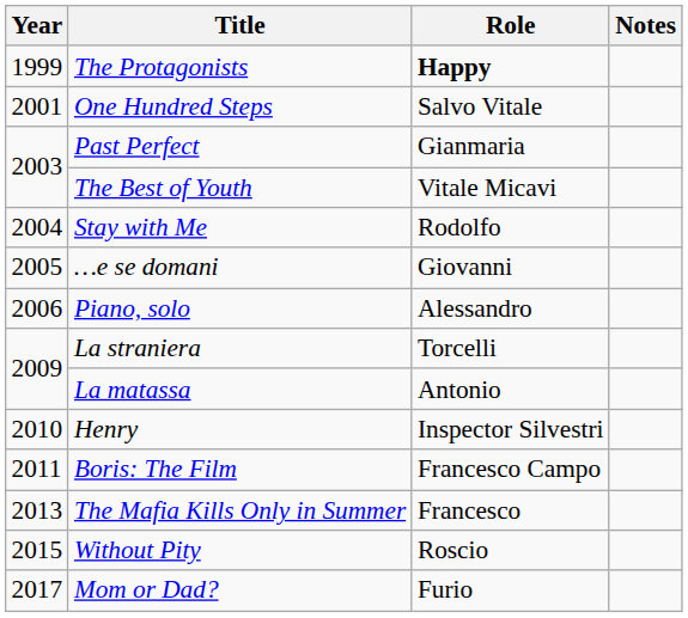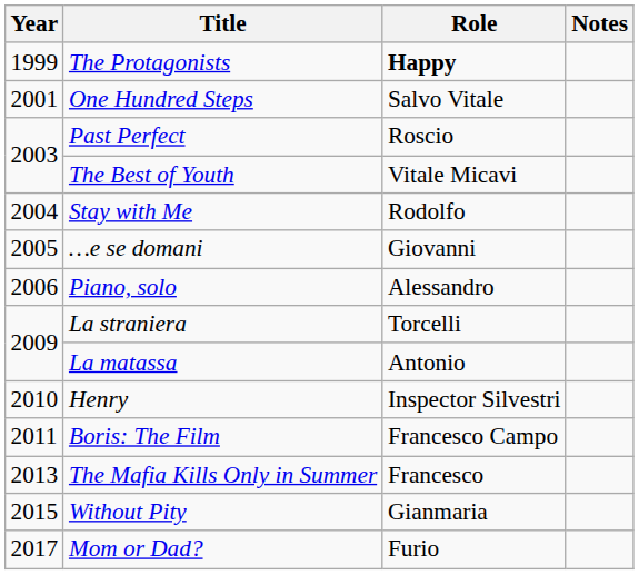Past Perfect | Role: Gianmaria -> Roscio
Without Pity | Role: Roscio -> Gianmaria
